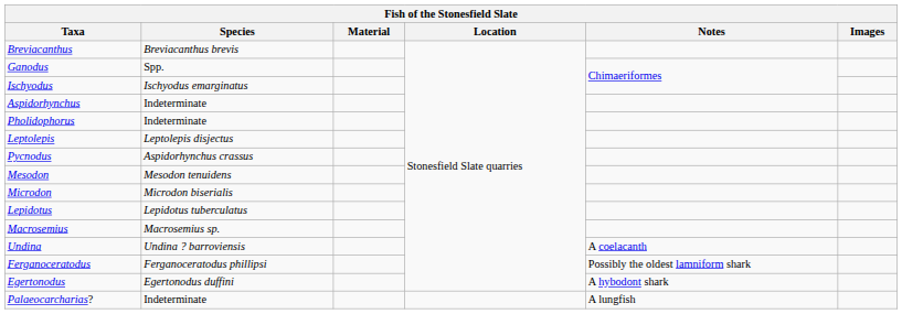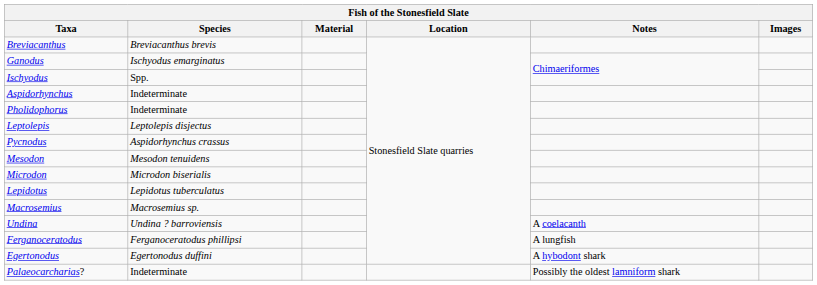Ganodus | Species: Spp. -> Ischyodus emarginatus
Ischyodus | Species: Ischyodus emarginatus -> Spp.
Ferganoceratodus | Notes: Possibly the oldest lamniform shark -> A lungfish
Palaeocarcharias? | Notes: A lungfish -> Possibly the oldest lamniform shark
